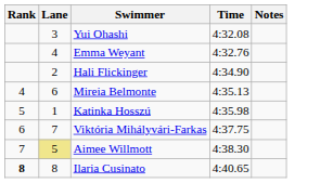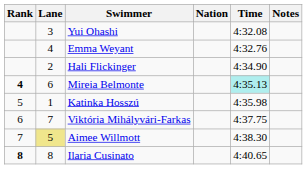+ column: Nation
Mireia Belmonte | Rank: normal -> bold
Mireia Belmonte | Time: no background -> paleturquoise background
